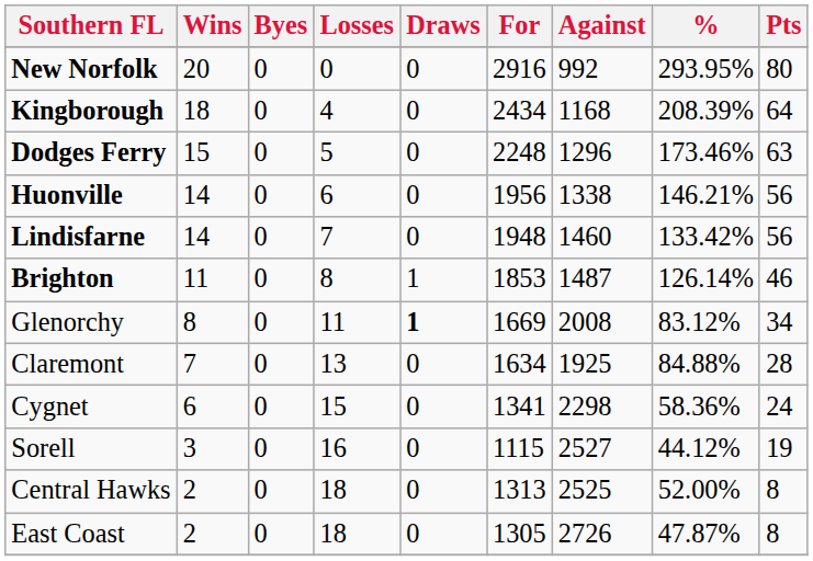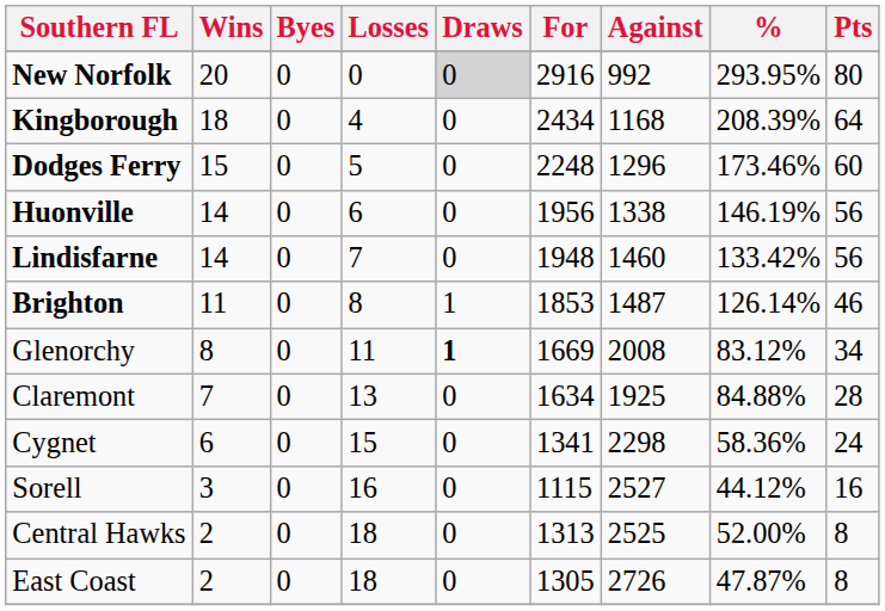New Norfolk | Draws: no background -> lightgrey background
Dodges Ferry | Pts: 63 -> 60
Huonville | %: 146.21% -> 146.19%
Sorell | Pts: 19 -> 16
